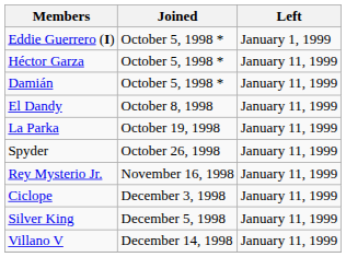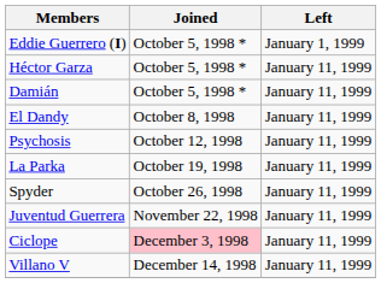+ row: Psychosis | October 12, 1998 | January 11, 1999
- row: Rey Mysterio Jr. | November 16, 1998 | January 11, 1999
+ row: Juventud Guerrera | November 22, 1998 | January 11, 1999
Ciclope | Joined: no background -> pink background
- row: Silver King | December 5, 1998 | January 11, 1999
